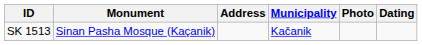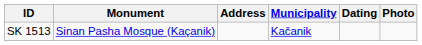columns swapped: Dating <-> Photo
